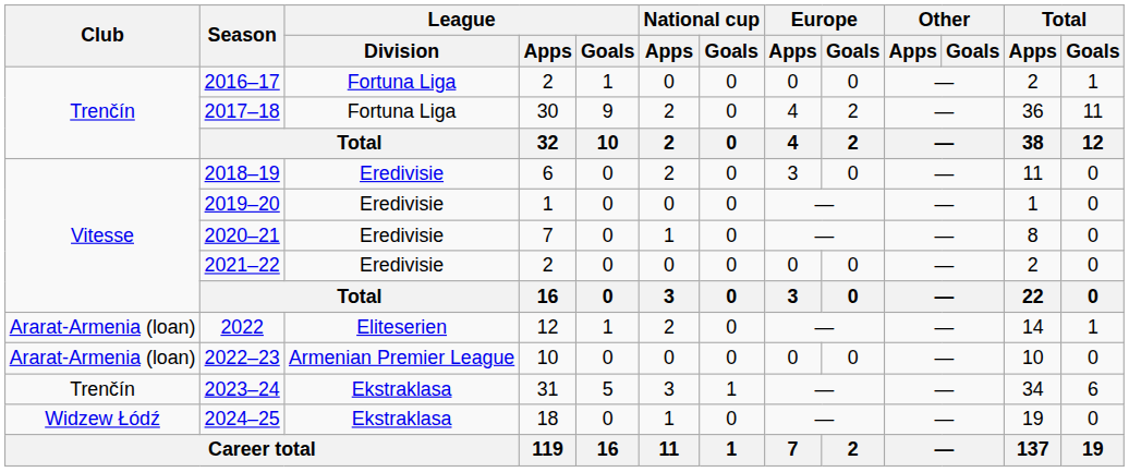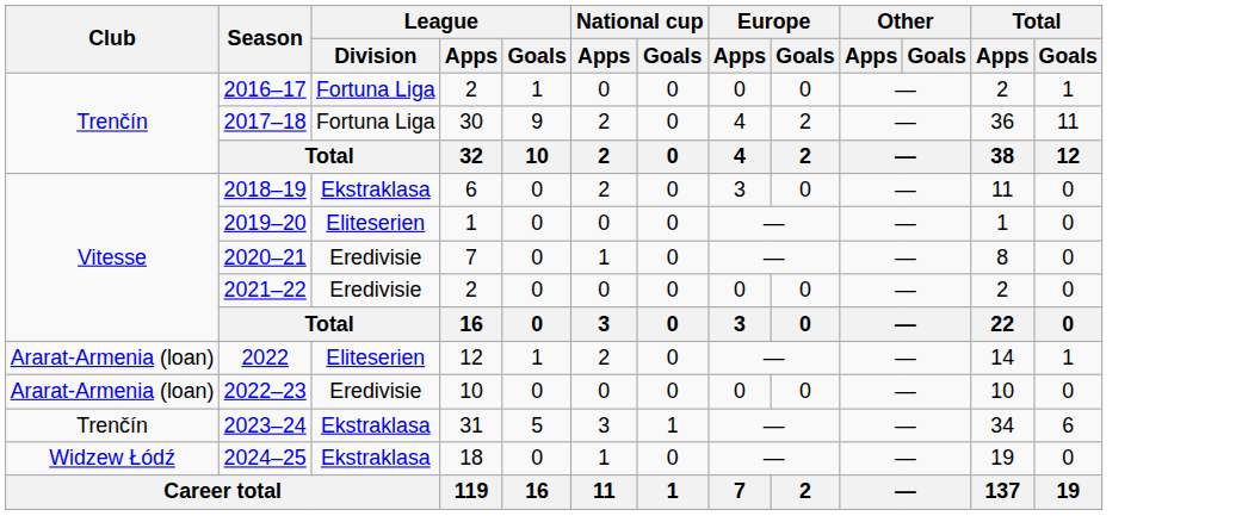2018–19 | League / Division: Eredivisie -> Ekstraklasa
2019–20 | League / Division: Eredivisie -> Eliteserien
2022–23 | League / Division: Armenian Premier League -> Eredivisie
